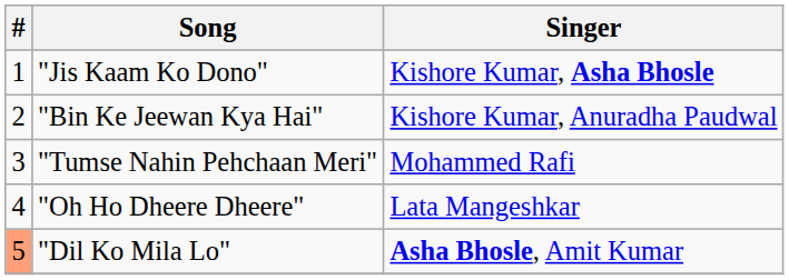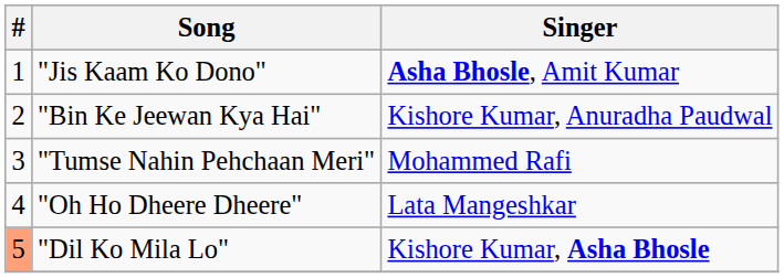"Jis Kaam Ko Dono" | Singer: Kishore Kumar, Asha Bhosle -> Asha Bhosle, Amit Kumar
"Dil Ko Mila Lo" | Singer: Asha Bhosle, Amit Kumar -> Kishore Kumar, Asha Bhosle
